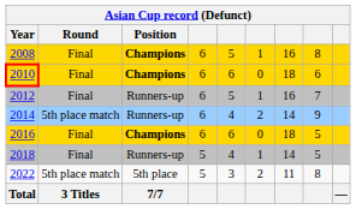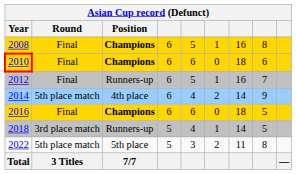2014 | Position: Runners-up -> 4th place
2018 | Round: Final -> 3rd place match
